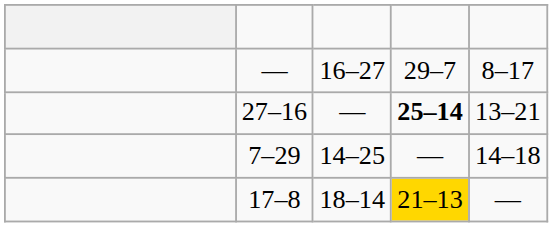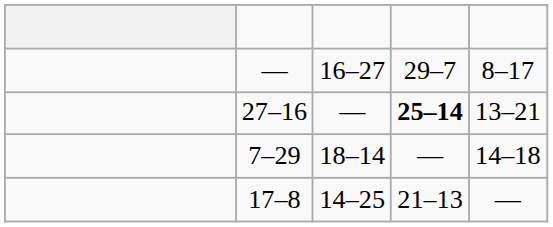7–29 | column 3: 14–25 -> 18–14
17–8 | column 3: 18–14 -> 14–25
17–8 | column 4: gold background -> no background
